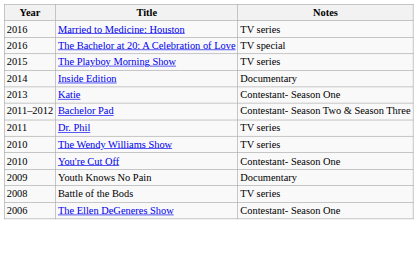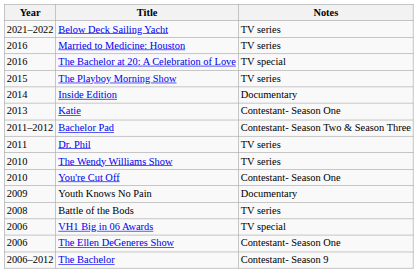+ row: 2021–2022 | Below Deck Sailing Yacht | TV series
+ row: 2006 | VH1 Big in 06 Awards | TV special
+ row: 2006–2012 | The Bachelor | Contestant- Season 9
